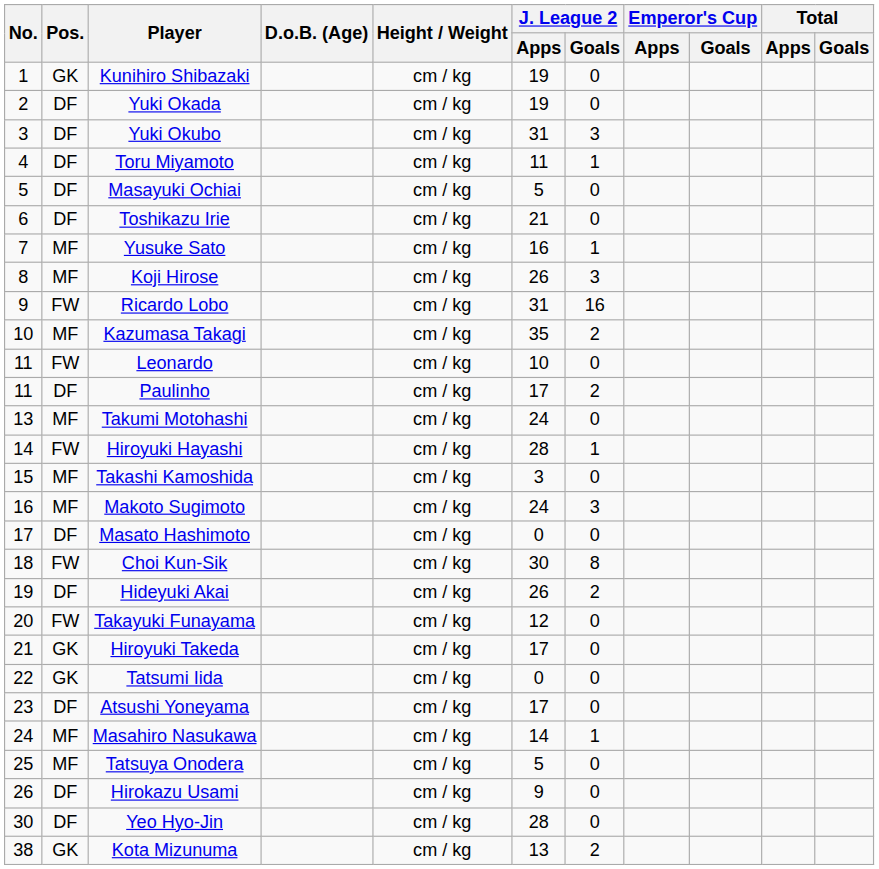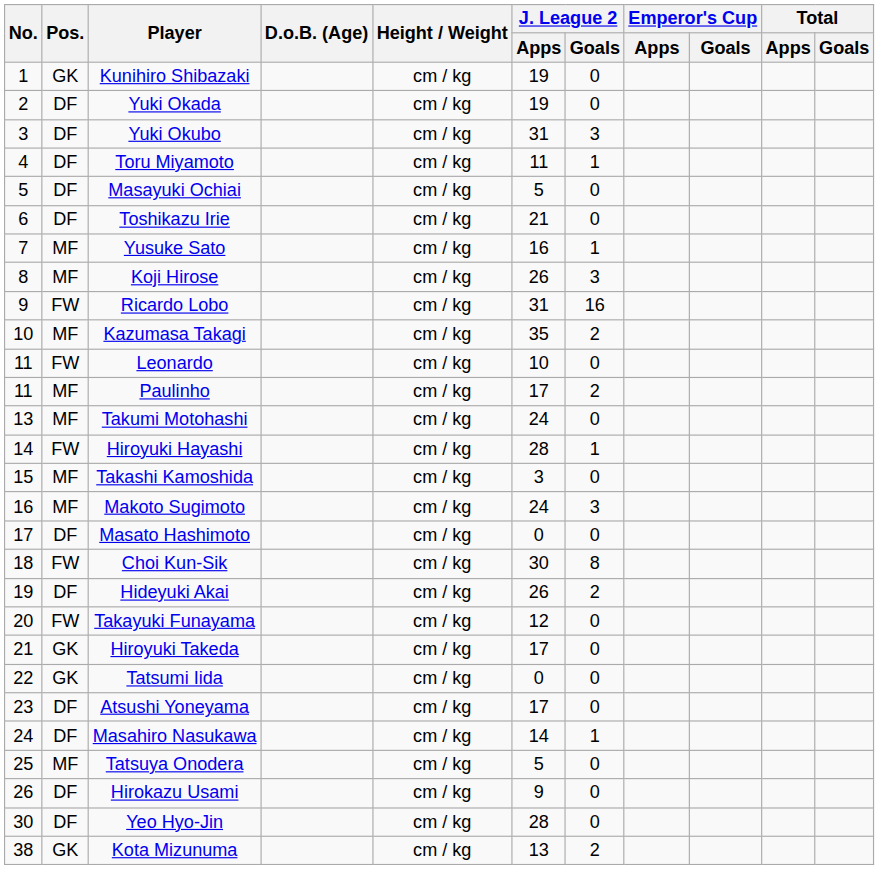Paulinho | Pos.: DF -> MF
Masahiro Nasukawa | Pos.: MF -> DF
